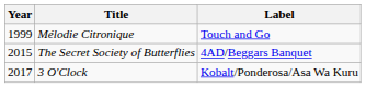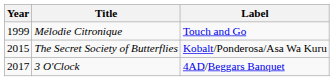The Secret Society of Butterflies | Label: 4AD/Beggars Banquet -> Kobalt/Ponderosa/Asa Wa Kuru
3 O'Clock | Label: Kobalt/Ponderosa/Asa Wa Kuru -> 4AD/Beggars Banquet
